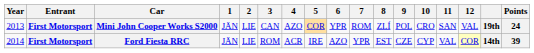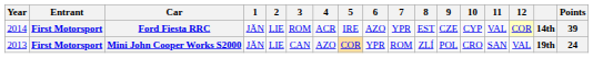rows swapped: Mini John Cooper Works S2000 <-> Ford Fiesta RRC
